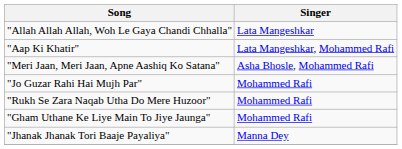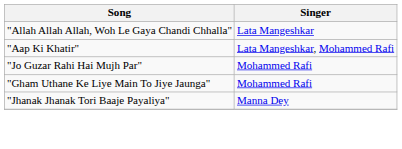- row: "Meri Jaan, Meri Jaan, Apne Aashiq Ko Satana" | Asha Bhosle, Mohammed Rafi
- row: "Rukh Se Zara Naqab Utha Do Mere Huzoor" | Mohammed Rafi
